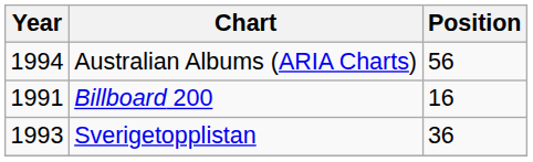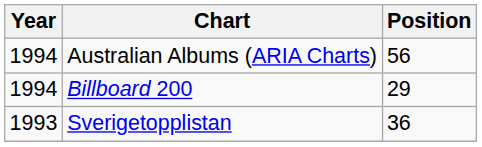Billboard 200 | Year: 1991 -> 1994
Billboard 200 | Position: 16 -> 29
